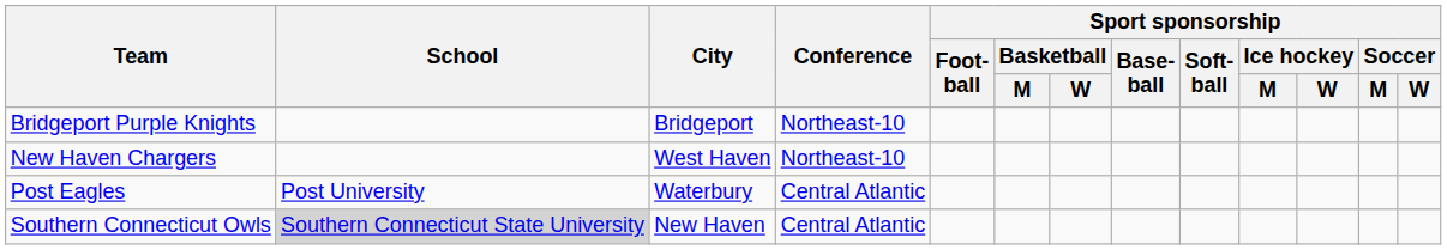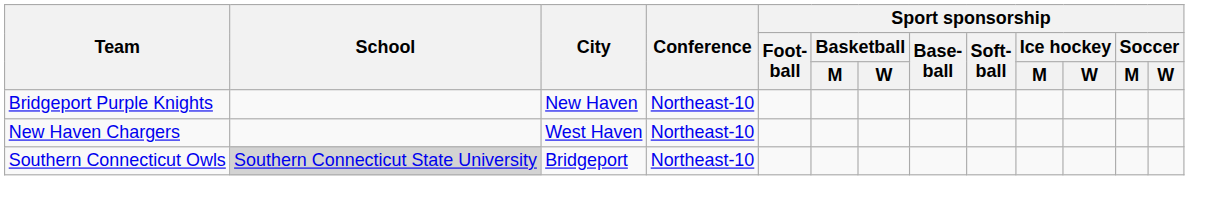Bridgeport Purple Knights | City: Bridgeport -> New Haven
- row: Post Eagles | Post University | Waterbury | Central Atlantic
Southern Connecticut Owls | City: New Haven -> Bridgeport
Southern Connecticut Owls | Conference: Central Atlantic -> Northeast-10
